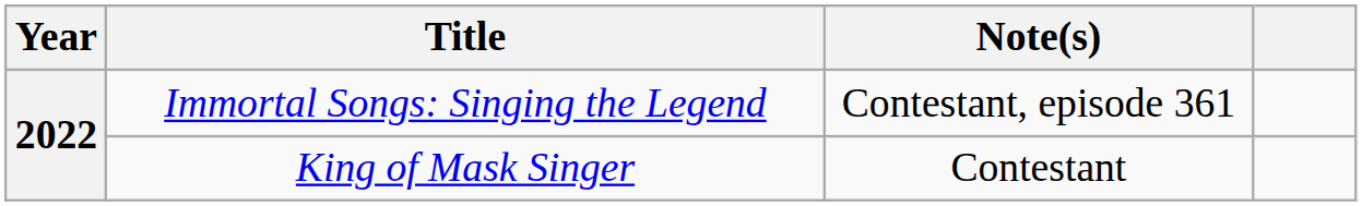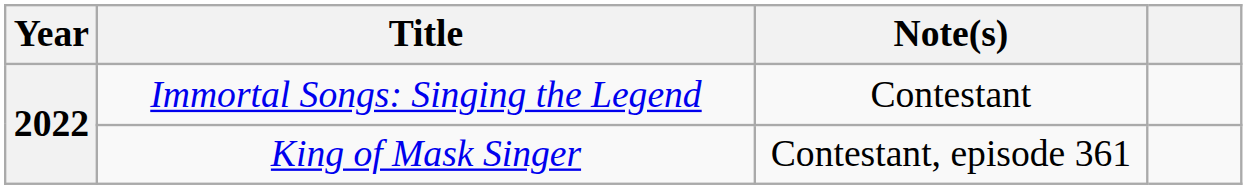Immortal Songs: Singing the Legend | Note(s): Contestant, episode 361 -> Contestant
King of Mask Singer | Note(s): Contestant -> Contestant, episode 361
